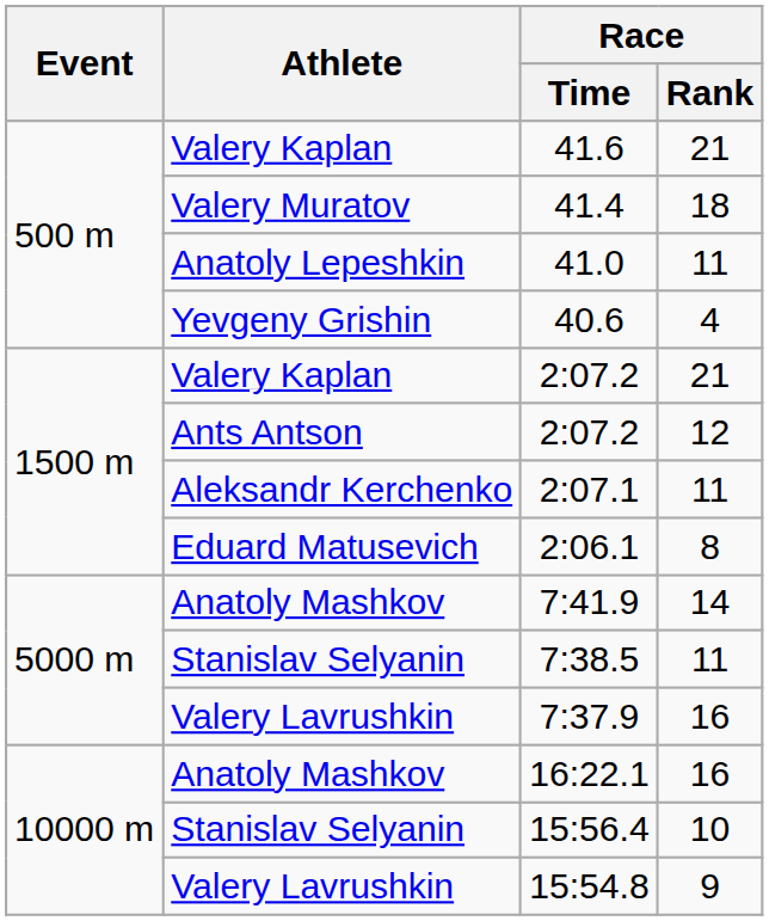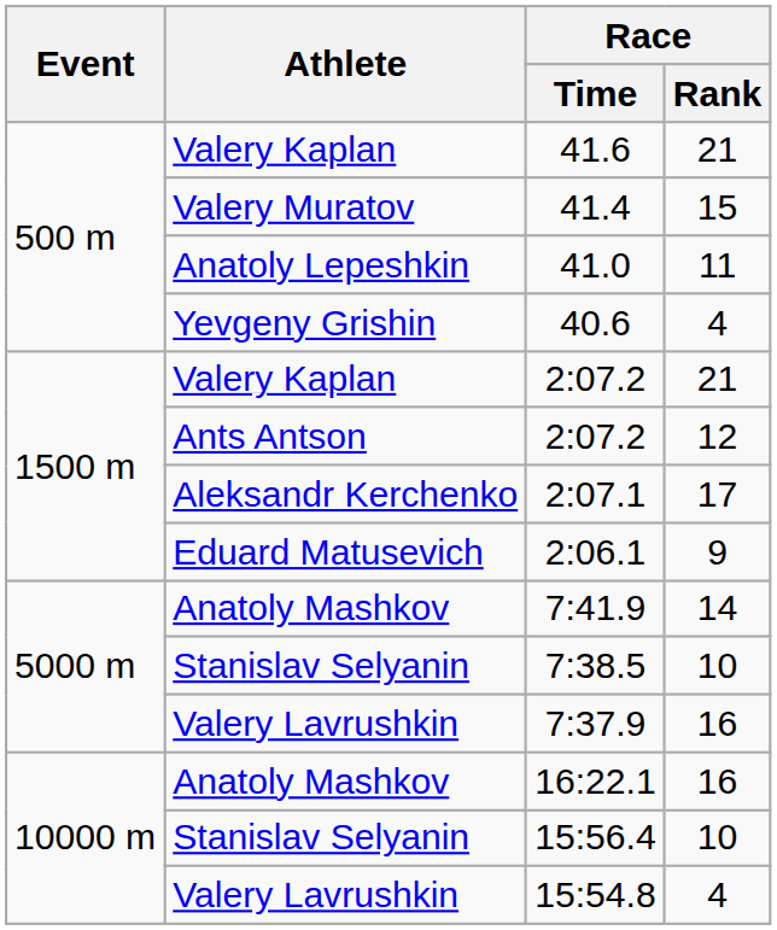41.4 | Race / Rank: 18 -> 15
2:07.1 | Race / Rank: 11 -> 17
2:06.1 | Race / Rank: 8 -> 9
7:38.5 | Race / Rank: 11 -> 10
15:54.8 | Race / Rank: 9 -> 4
